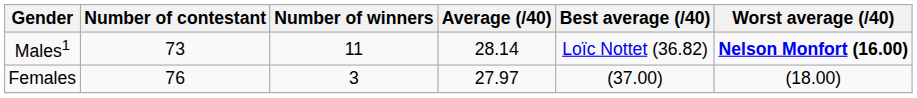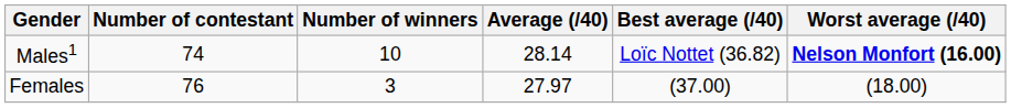Males1 | Number of contestant: 73 -> 74
Males1 | Number of winners: 11 -> 10
